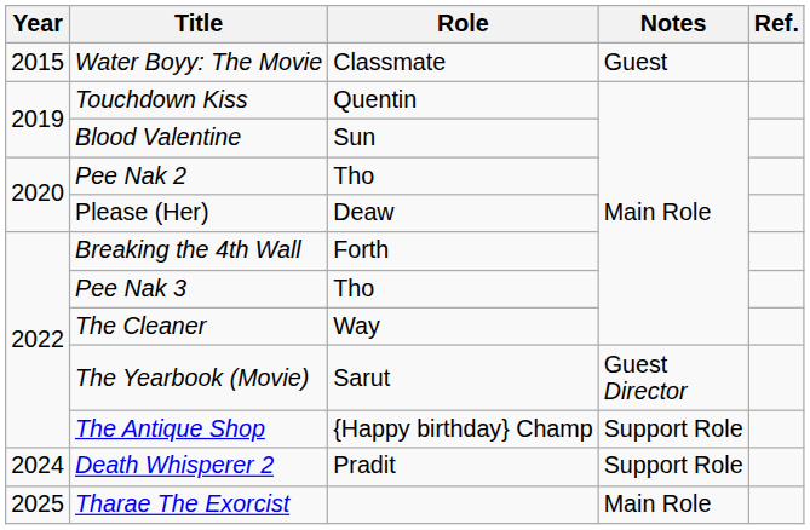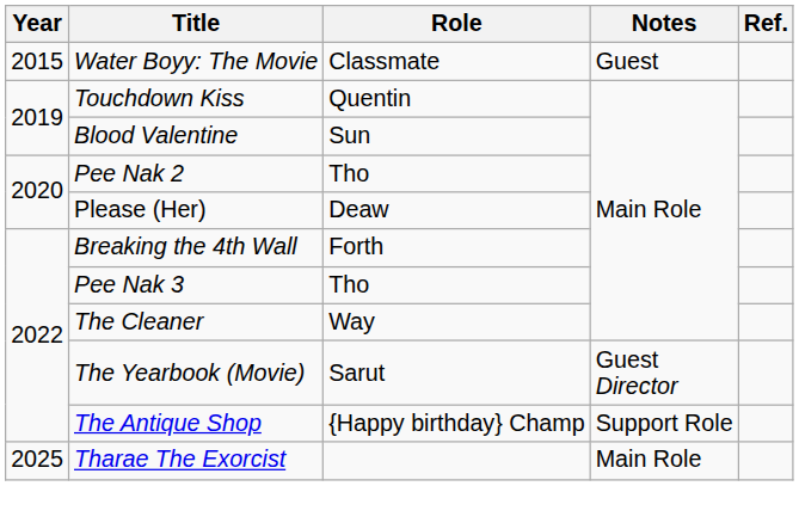- row: 2024 | Death Whisperer 2 | Pradit | Support Role
